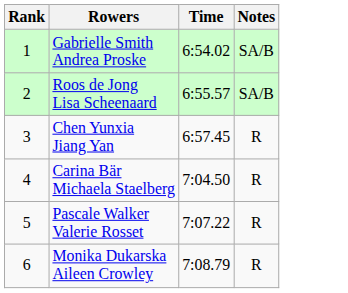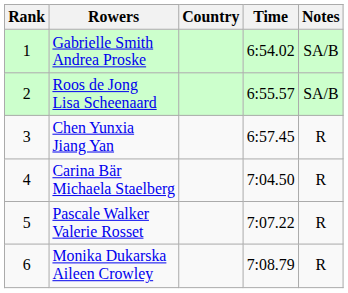+ column: Country
